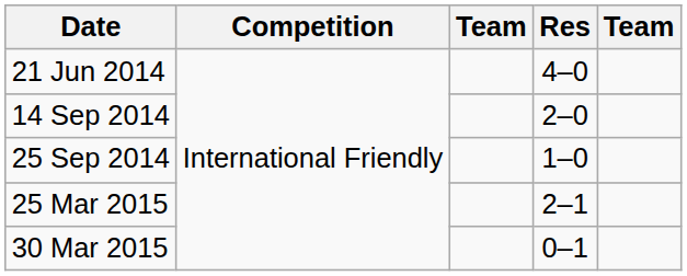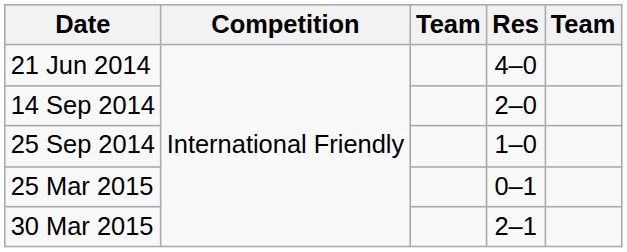25 Mar 2015 | Res: 2–1 -> 0–1
30 Mar 2015 | Res: 0–1 -> 2–1
